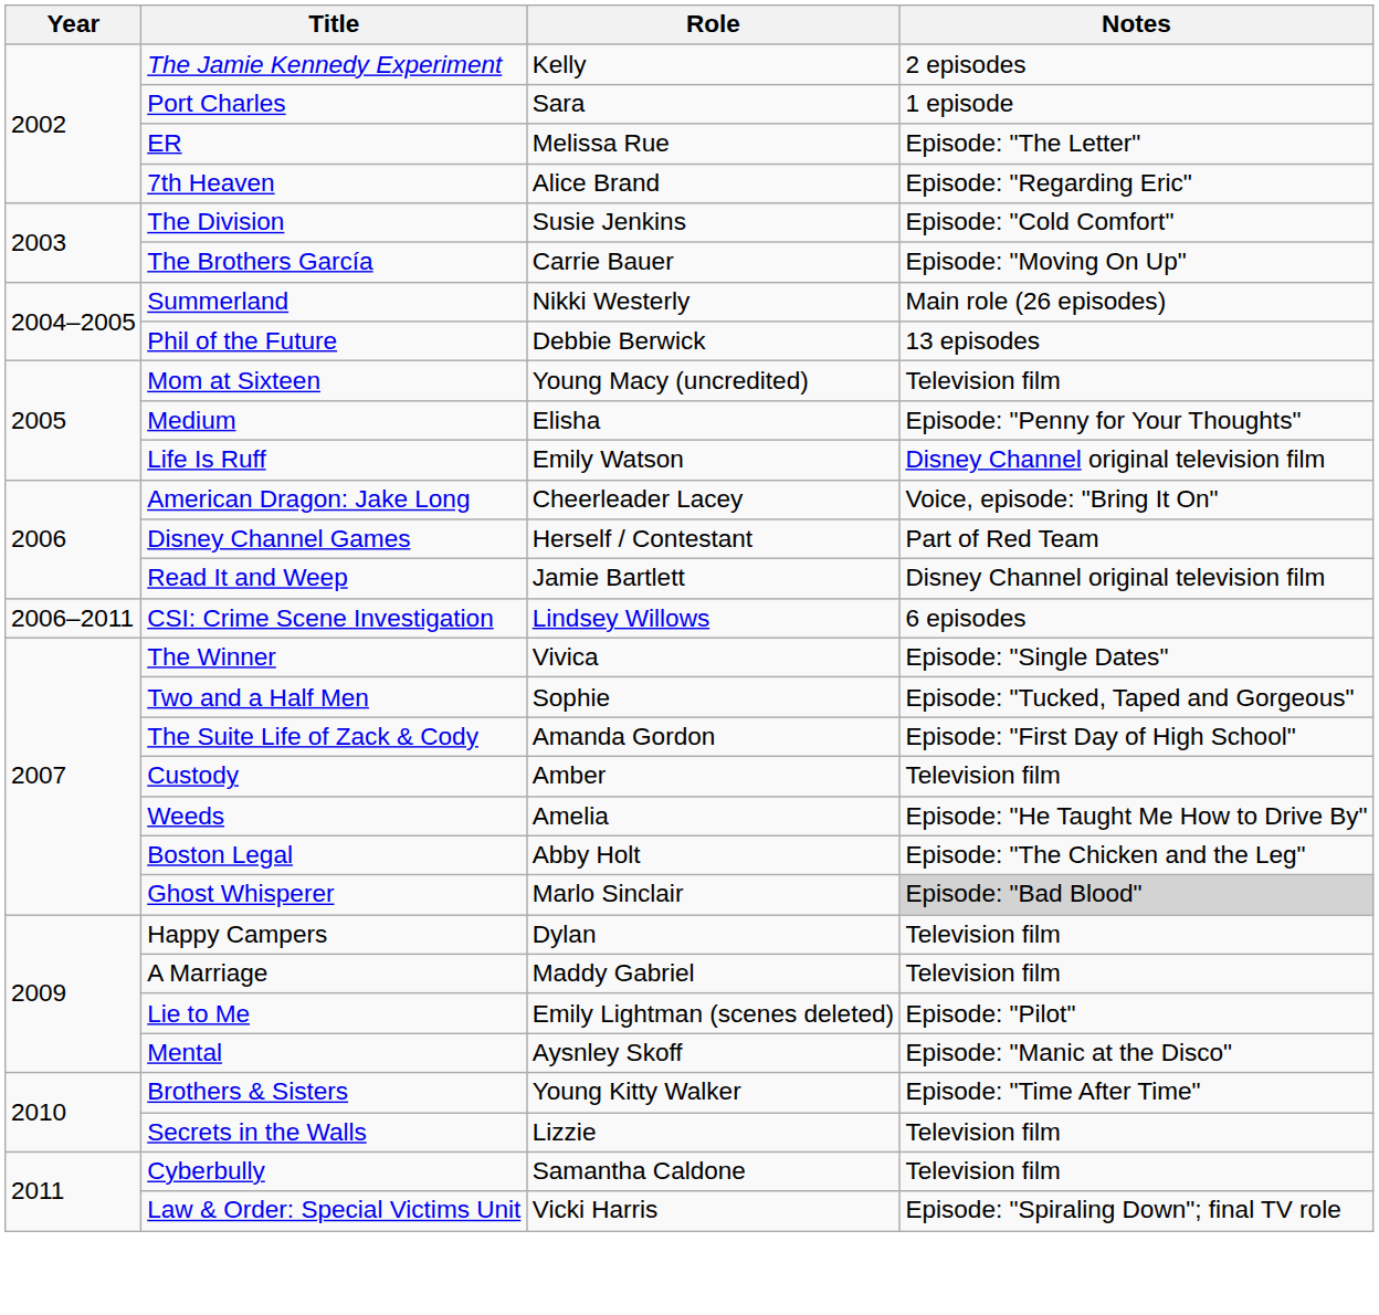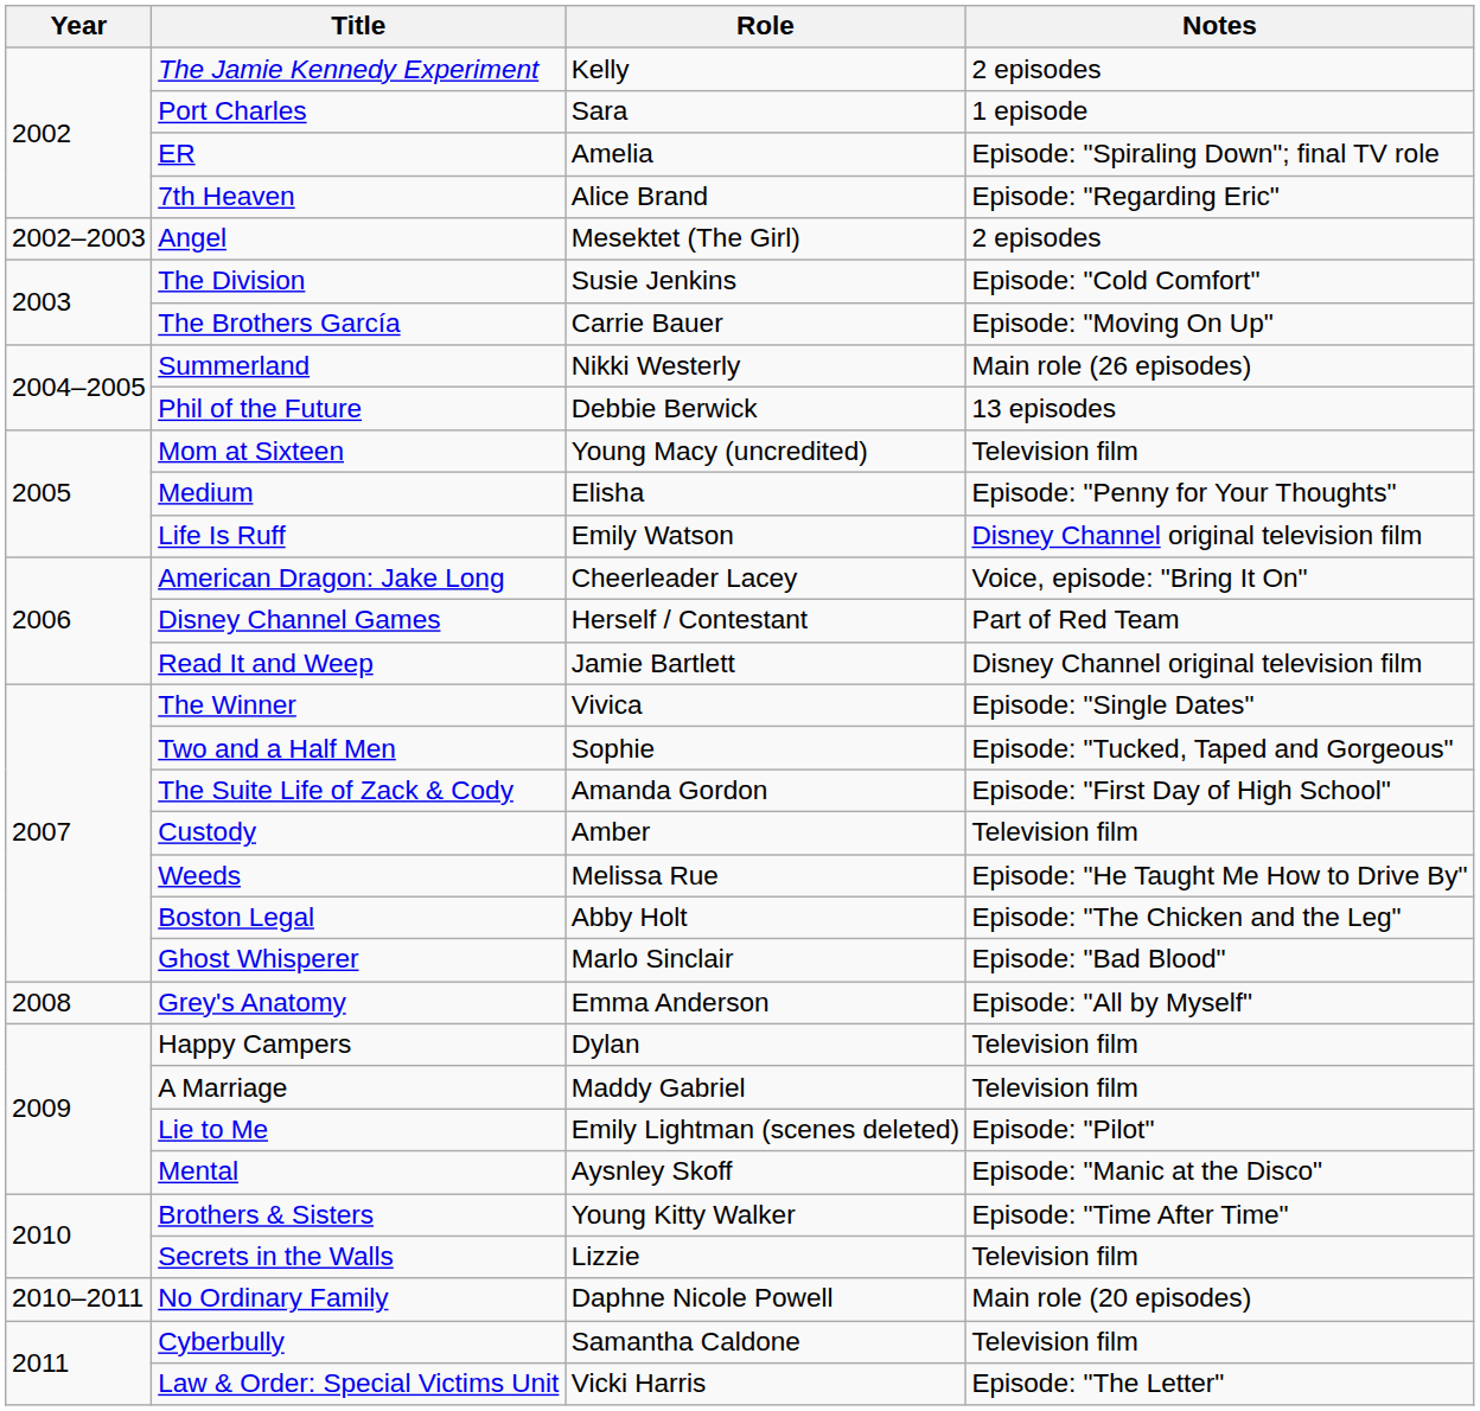ER | Role: Melissa Rue -> Amelia
ER | Notes: Episode: "The Letter" -> Episode: "Spiraling Down"; final TV role
+ row: 2002–2003 | Angel | Mesektet (The Girl) | 2 episodes
- row: 2006–2011 | CSI: Crime Scene Investigation | Lindsey Willows | 6 episodes
Weeds | Role: Amelia -> Melissa Rue
Ghost Whisperer | Notes: lightgrey background -> no background
+ row: 2008 | Grey's Anatomy | Emma Anderson | Episode: "All by Myself"
+ row: 2010–2011 | No Ordinary Family | Daphne Nicole Powell | Main role (20 episodes)
Law & Order: Special Victims Unit | Notes: Episode: "Spiraling Down"; final TV role -> Episode: "The Letter"
